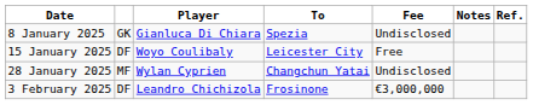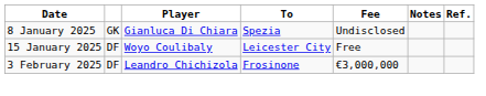- row: 28 January 2025 | MF | Wylan Cyprien | Changchun Yatai | Undisclosed
